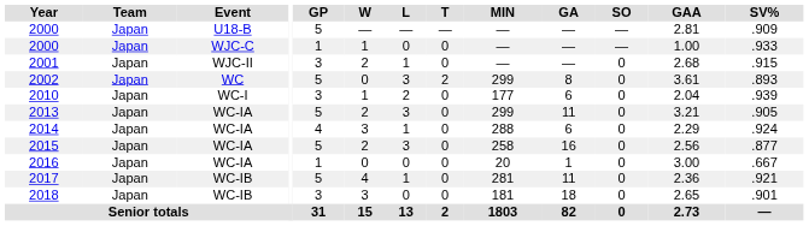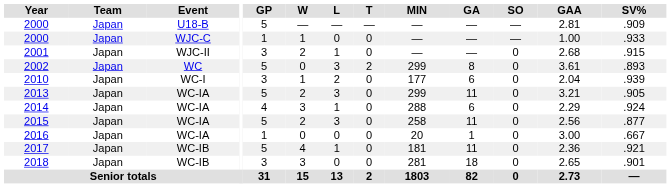2015 | GA: 16 -> 11
2017 | MIN: 281 -> 181
2018 | MIN: 181 -> 281
